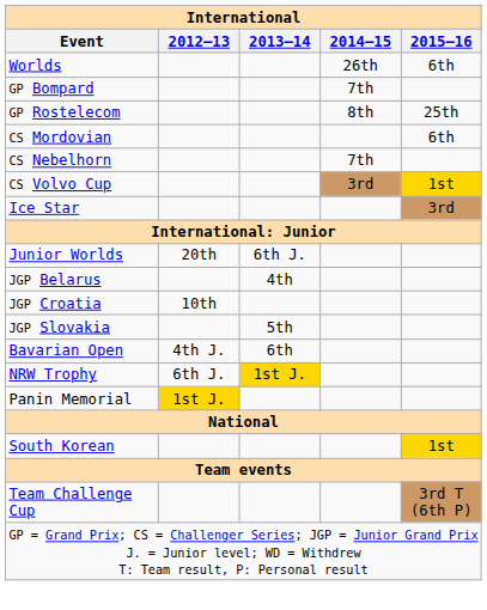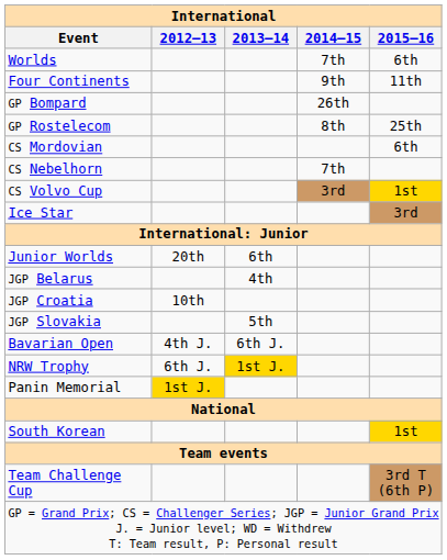Worlds | 2014–15: 26th -> 7th
+ row: Four Continents | 9th | 11th
GP Bompard | 2014–15: 7th -> 26th
Junior Worlds | 2013–14: 6th J. -> 6th
Bavarian Open | 2013–14: 6th -> 6th J.
